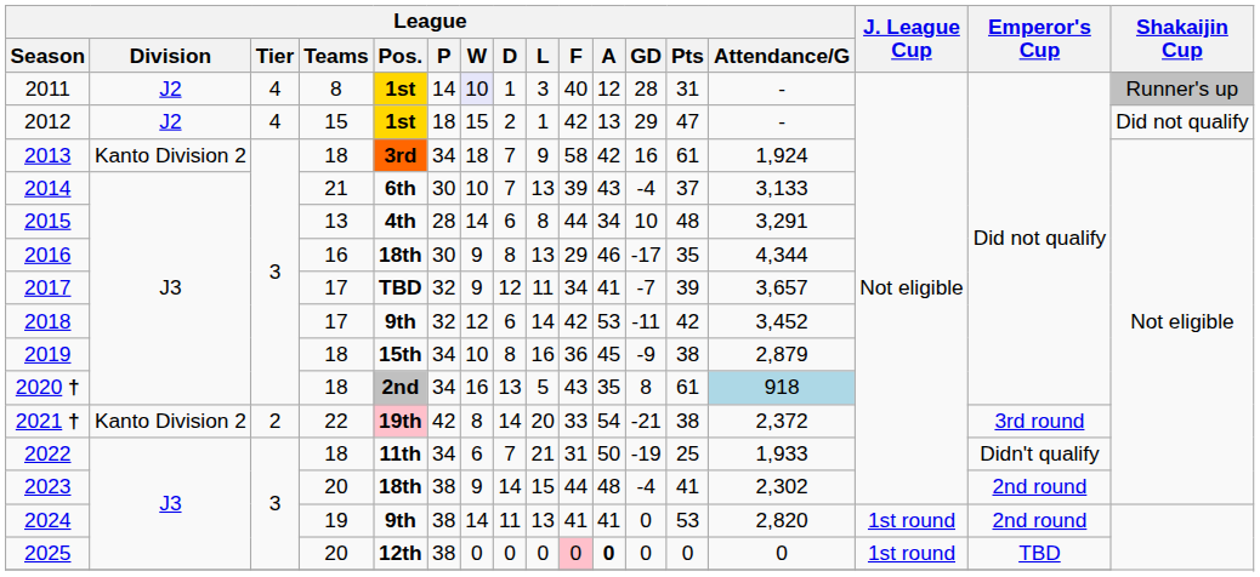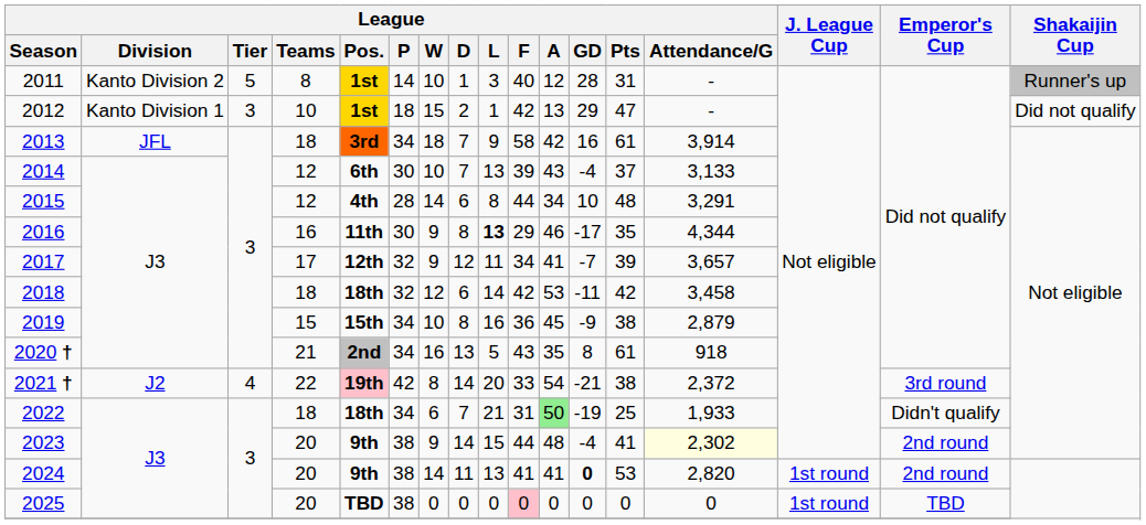2011 | League / Division: J2 -> Kanto Division 2
2011 | League / Tier: 4 -> 5
2011 | League / W: lavender background -> no background
2012 | League / Division: J2 -> Kanto Division 1
2012 | League / Tier: 4 -> 3
2012 | League / Teams: 15 -> 10
2013 | League / Division: Kanto Division 2 -> JFL
2013 | League / Attendance/G: 1,924 -> 3,914
2014 | League / Teams: 21 -> 12
2015 | League / Teams: 13 -> 12
2016 | League / Pos.: 18th -> 11th
2016 | League / L: normal -> bold
2017 | League / Pos.: TBD -> 12th
2018 | League / Teams: 17 -> 18
2018 | League / Pos.: 9th -> 18th
2018 | League / Attendance/G: 3,452 -> 3,458
2019 | League / Teams: 18 -> 15
2020 † | League / Teams: 18 -> 21
2020 † | League / Attendance/G: lightblue background -> no background
2021 † | League / Division: Kanto Division 2 -> J2
2021 † | League / Tier: 2 -> 4
2022 | League / Pos.: 11th -> 18th
2022 | League / A: no background -> lightgreen background
2023 | League / Pos.: 18th -> 9th
2023 | League / Attendance/G: no background -> lightyellow background
2024 | League / Teams: 19 -> 20
2024 | League / GD: normal -> bold
2025 | League / Pos.: 12th -> TBD
2025 | League / A: bold -> normal
